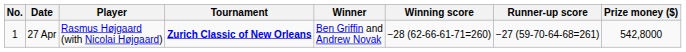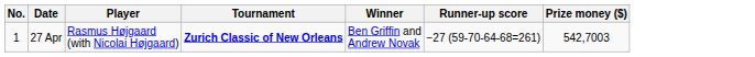- column: Winning score | −28 (62-66-61-71=260)
27 Apr | Prize money ($): 542,8000 -> 542,7003
